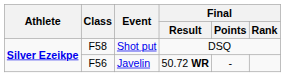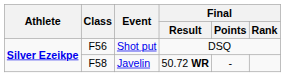Shot put | Class: F58 -> F56
Javelin | Class: F56 -> F58
